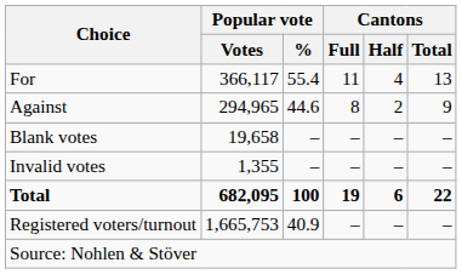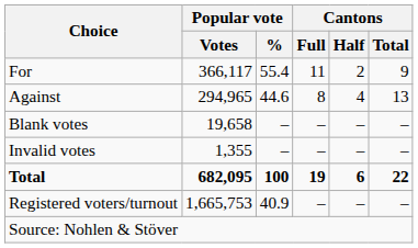For | Cantons / Half: 4 -> 2
For | Cantons / Total: 13 -> 9
Against | Cantons / Half: 2 -> 4
Against | Cantons / Total: 9 -> 13
